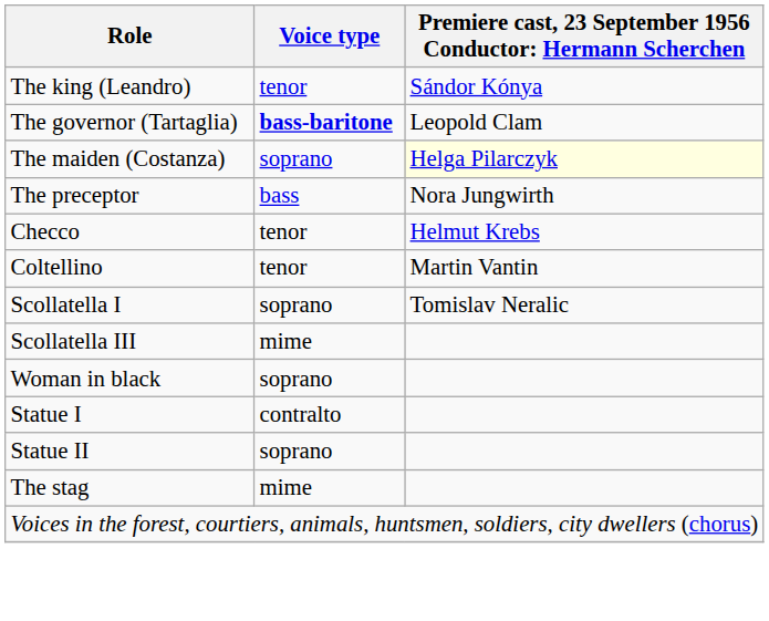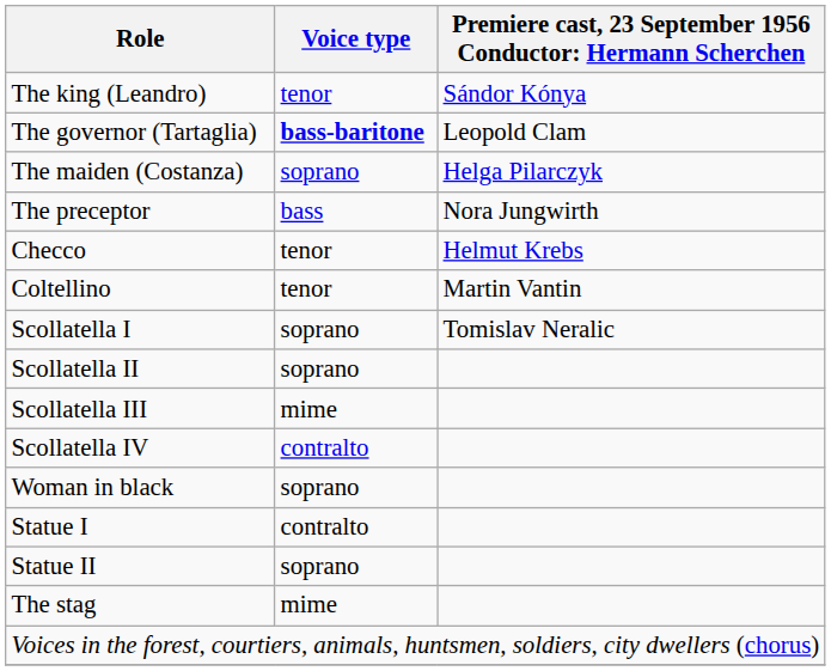The maiden (Costanza) | column 3: lightyellow background -> no background
+ row: Scollatella II | soprano
+ row: Scollatella IV | contralto
